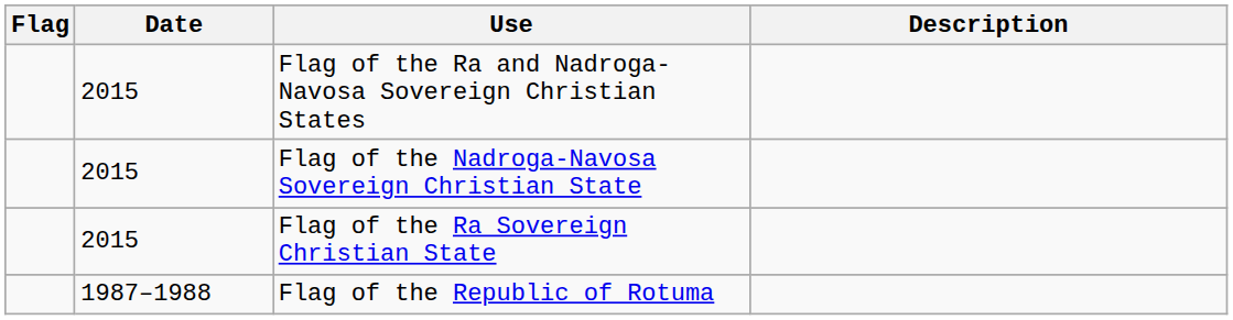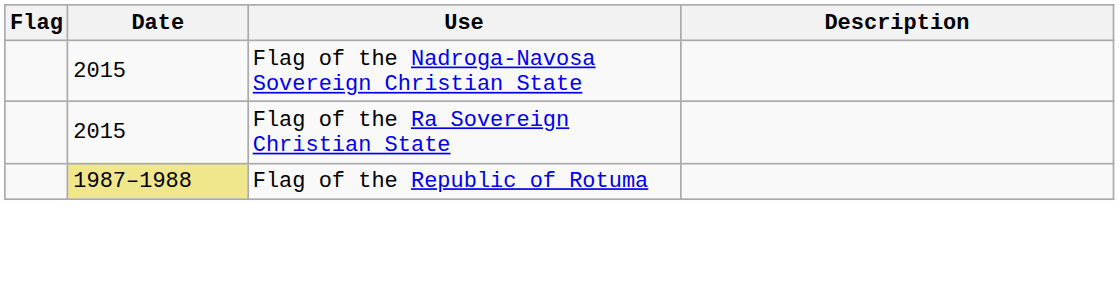- row: 2015 | Flag of the Ra and Nadroga-Navosa Sovereign Christian States
Flag of the Republic of Rotuma | Date: no background -> khaki background
